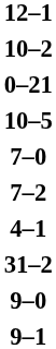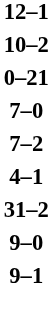- row: 10–5
